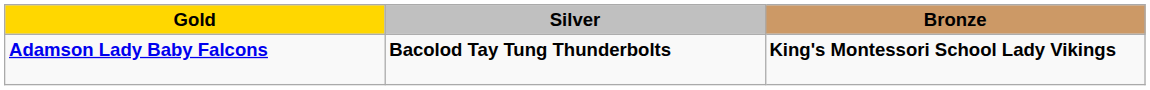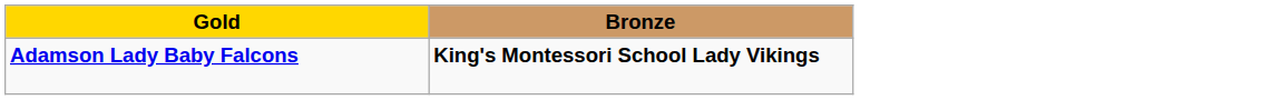- column: Silver | Bacolod Tay Tung Thunderbolts
